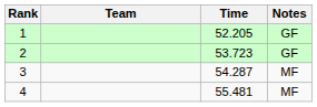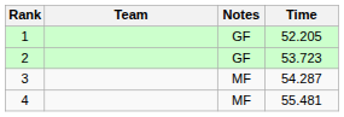columns swapped: Time <-> Notes
